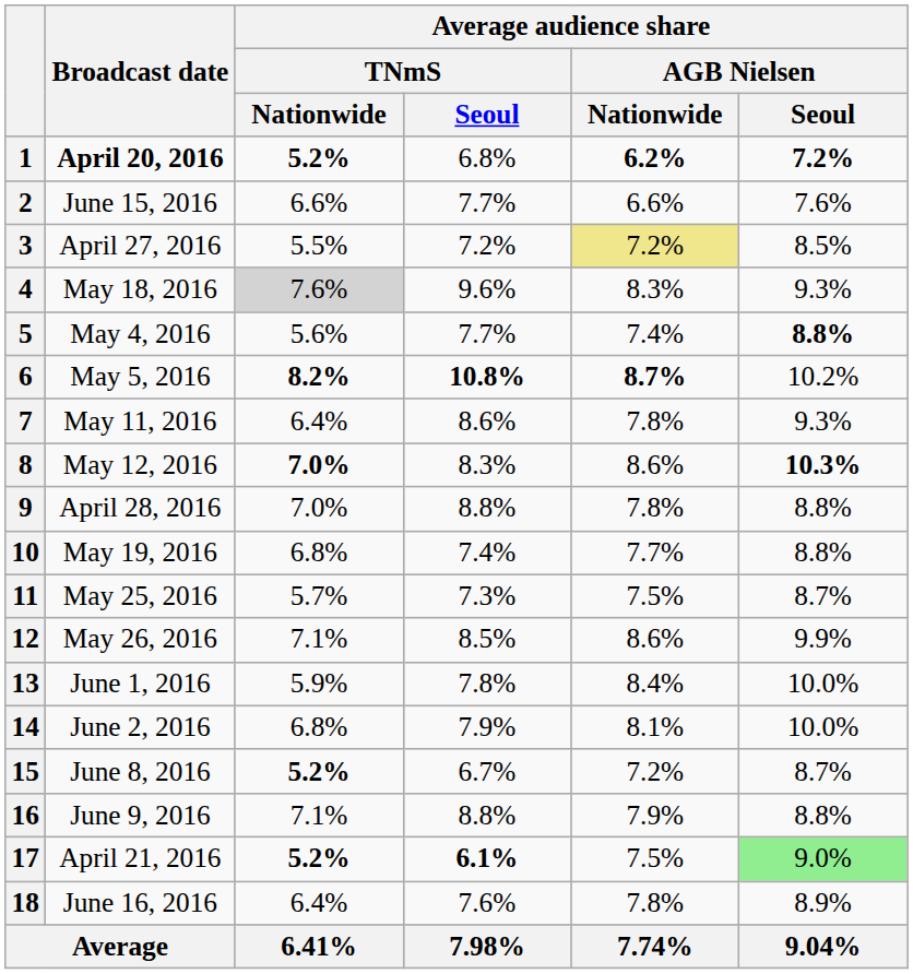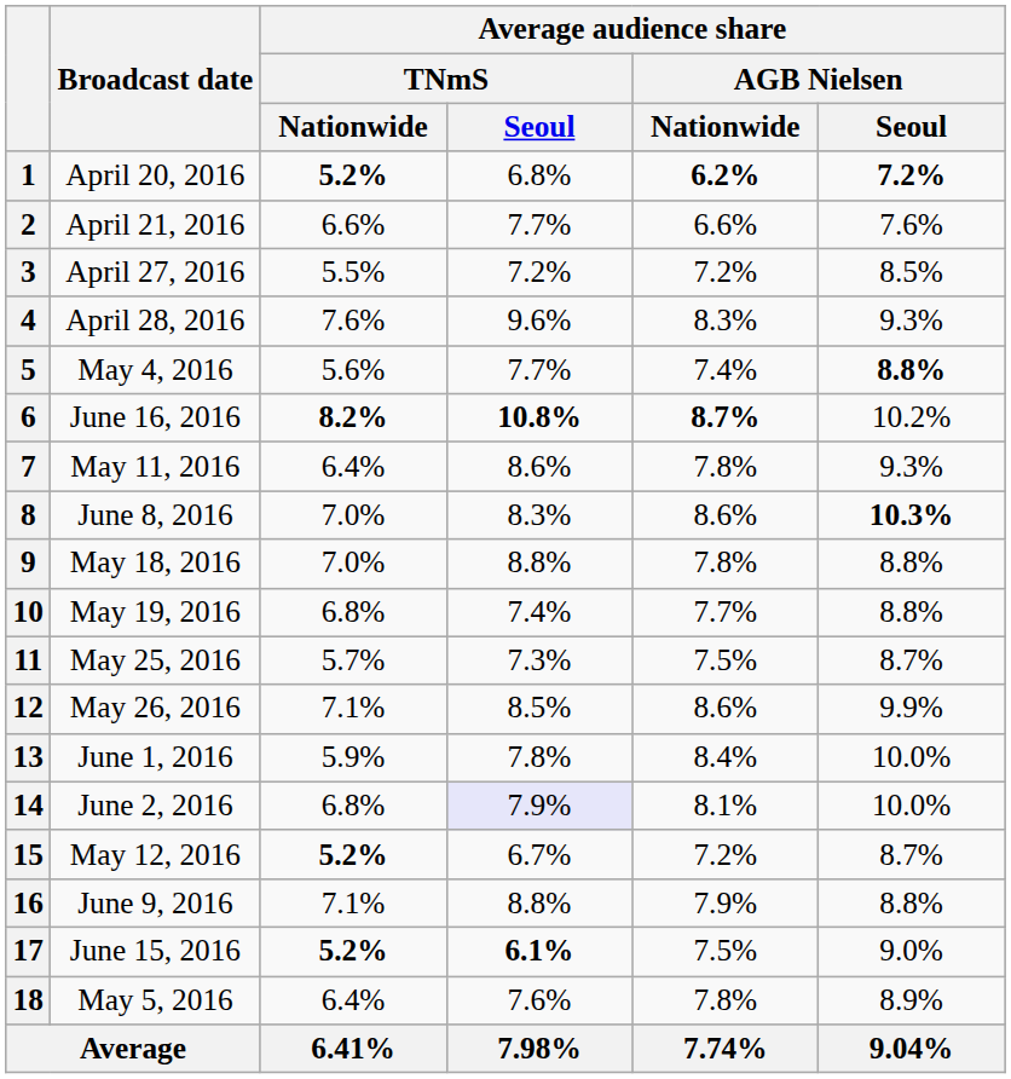1 | Broadcast date: bold -> normal
2 | Broadcast date: June 15, 2016 -> April 21, 2016
3 | Average audience share / AGB Nielsen / Nationwide: khaki background -> no background
4 | Broadcast date: May 18, 2016 -> April 28, 2016
4 | Average audience share / TNmS / Nationwide: lightgrey background -> no background
6 | Broadcast date: May 5, 2016 -> June 16, 2016
8 | Broadcast date: May 12, 2016 -> June 8, 2016
8 | Average audience share / TNmS / Nationwide: bold -> normal
9 | Broadcast date: April 28, 2016 -> May 18, 2016
14 | Average audience share / TNmS / Seoul: no background -> lavender background
15 | Broadcast date: June 8, 2016 -> May 12, 2016
17 | Broadcast date: April 21, 2016 -> June 15, 2016
17 | Average audience share / AGB Nielsen / Seoul: lightgreen background -> no background
18 | Broadcast date: June 16, 2016 -> May 5, 2016
